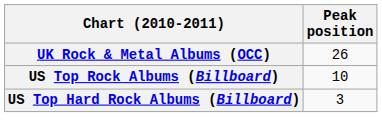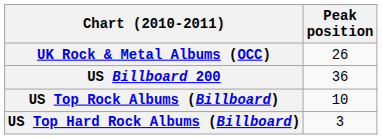+ row: US Billboard 200 | 36
